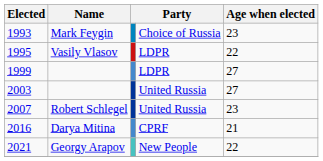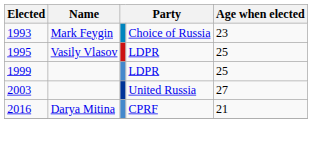1995 | Age when elected: 22 -> 25
1999 | Age when elected: 27 -> 25
- row: 2007 | Robert Schlegel | United Russia | 23
- row: 2021 | Georgy Arapov | New People | 22
